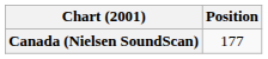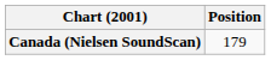Canada (Nielsen SoundScan) | Position: 177 -> 179
